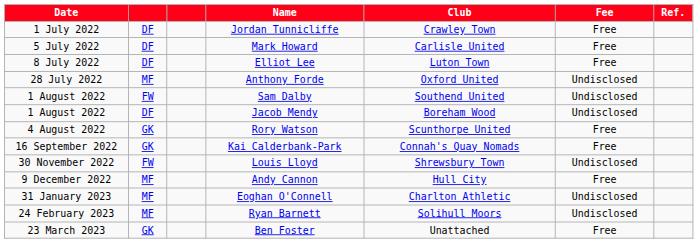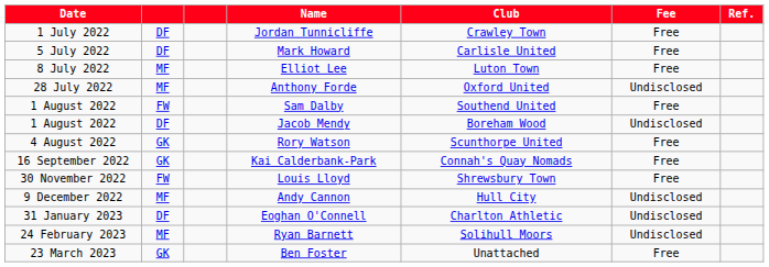Elliot Lee | column 2: DF -> MF
Sam Dalby | Fee: Undisclosed -> Free
Louis Lloyd | Fee: Undisclosed -> Free
Andy Cannon | Fee: Free -> Undisclosed
Eoghan O'Connell | column 2: MF -> DF
